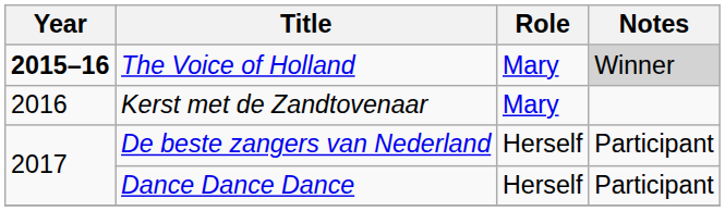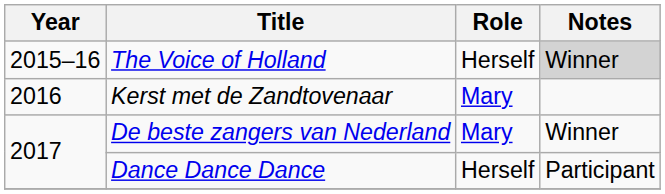The Voice of Holland | Year: bold -> normal
The Voice of Holland | Role: Mary -> Herself
De beste zangers van Nederland | Role: Herself -> Mary
De beste zangers van Nederland | Notes: Participant -> Winner
